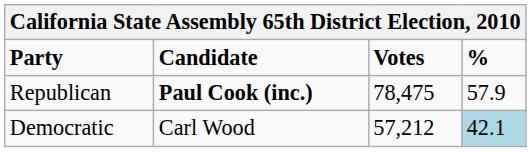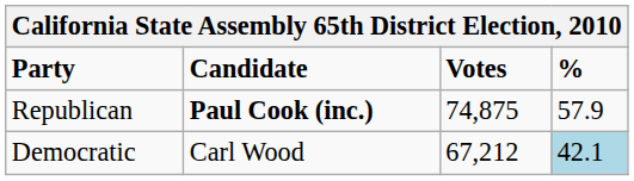Republican | Votes: 78,475 -> 74,875
Democratic | Votes: 57,212 -> 67,212
